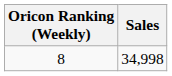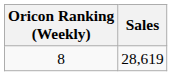8 | Sales: 34,998 -> 28,619
